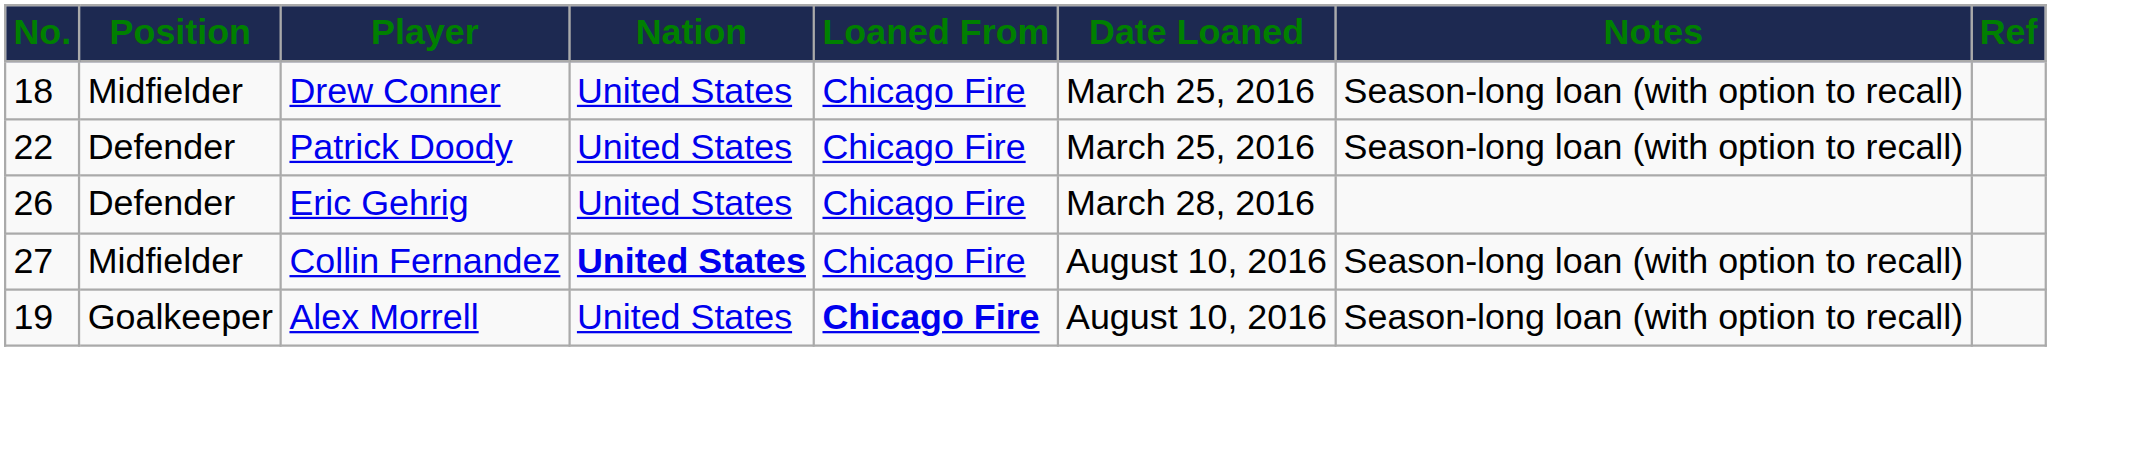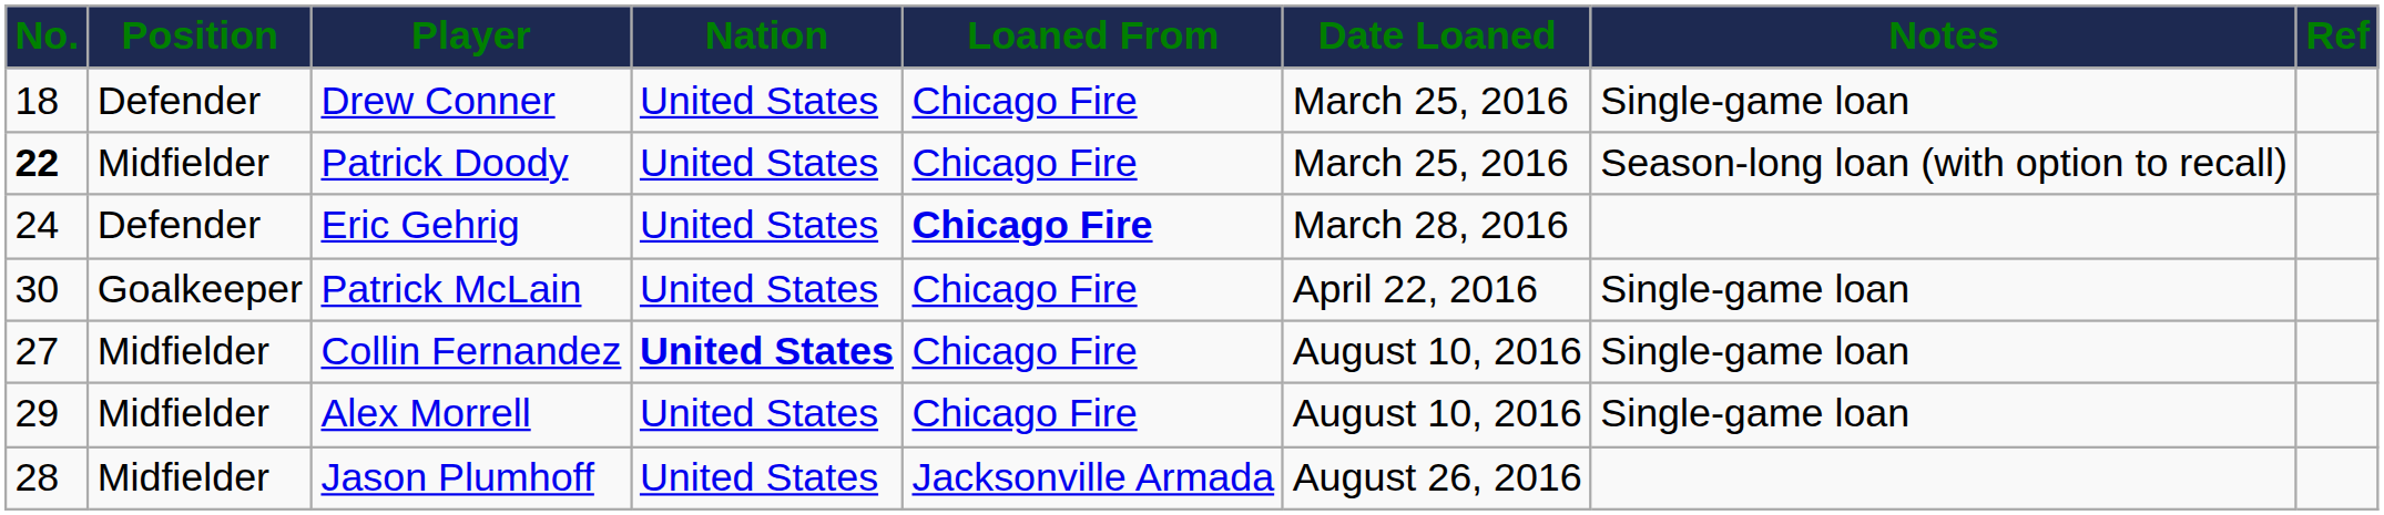Drew Conner | Position: Midfielder -> Defender
Drew Conner | Notes: Season-long loan (with option to recall) -> Single-game loan
Patrick Doody | No.: normal -> bold
Patrick Doody | Position: Defender -> Midfielder
Eric Gehrig | No.: 26 -> 24
Eric Gehrig | Loaned From: normal -> bold
+ row: 30 | Goalkeeper | Patrick McLain | United States | Chicago Fire | April 22, 2016 | Single-game loan
Collin Fernandez | Notes: Season-long loan (with option to recall) -> Single-game loan
Alex Morrell | No.: 19 -> 29
Alex Morrell | Position: Goalkeeper -> Midfielder
Alex Morrell | Loaned From: bold -> normal
Alex Morrell | Notes: Season-long loan (with option to recall) -> Single-game loan
+ row: 28 | Midfielder | Jason Plumhoff | United States | Jacksonville Armada | August 26, 2016
